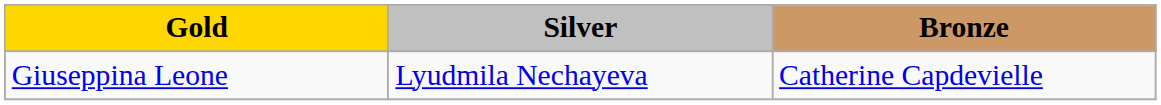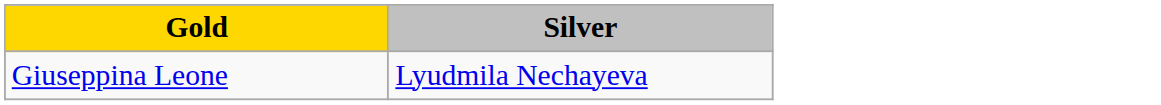- column: Bronze | Catherine Capdevielle
